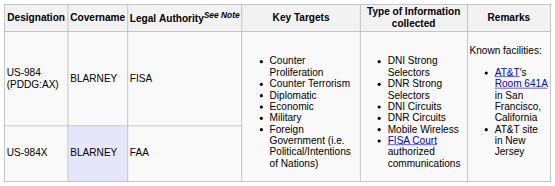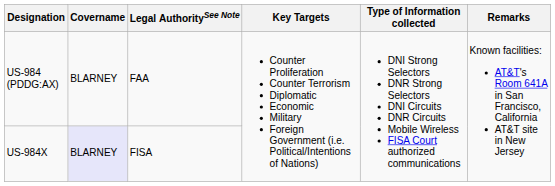US-984 (PDDG:AX) | Legal AuthoritySee Note: FISA -> FAA
US-984X | Legal AuthoritySee Note: FAA -> FISA
